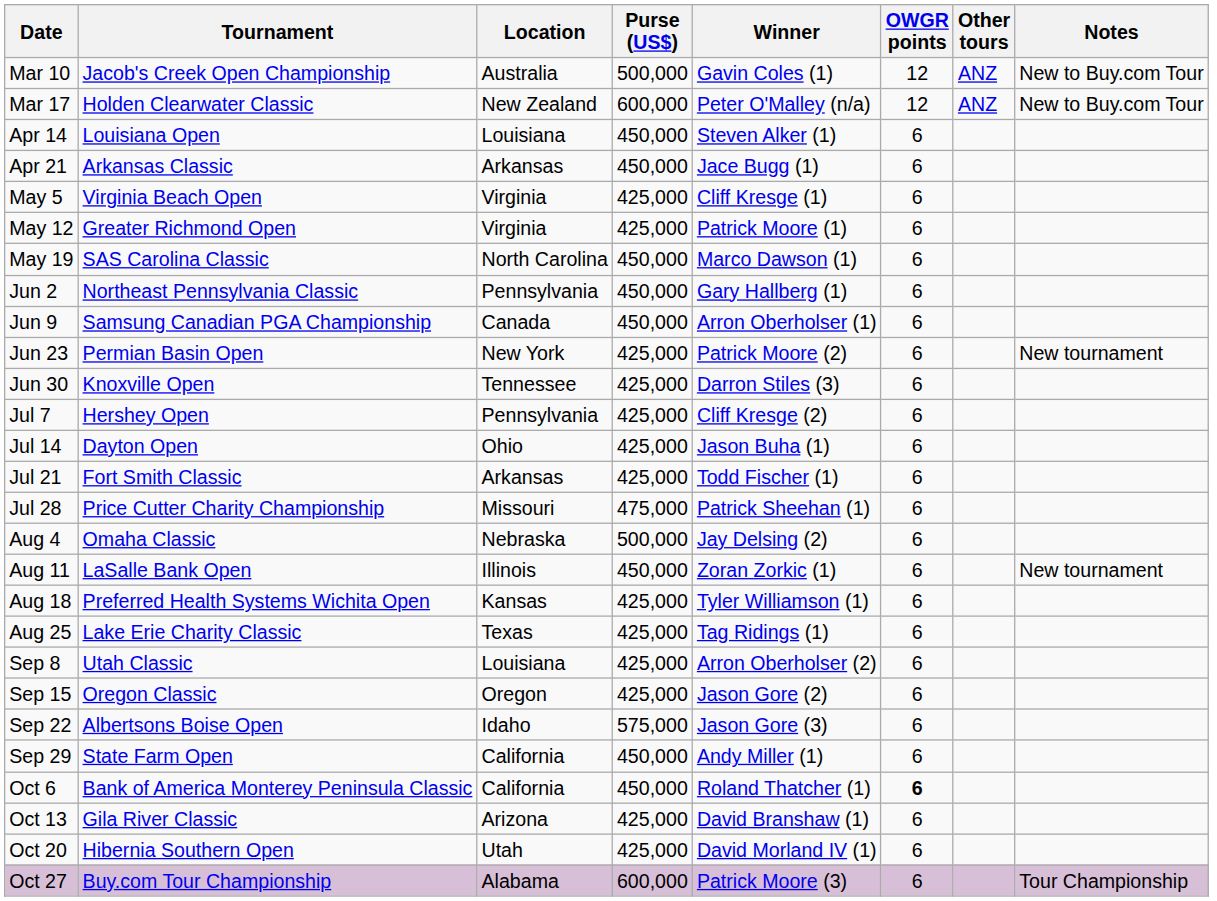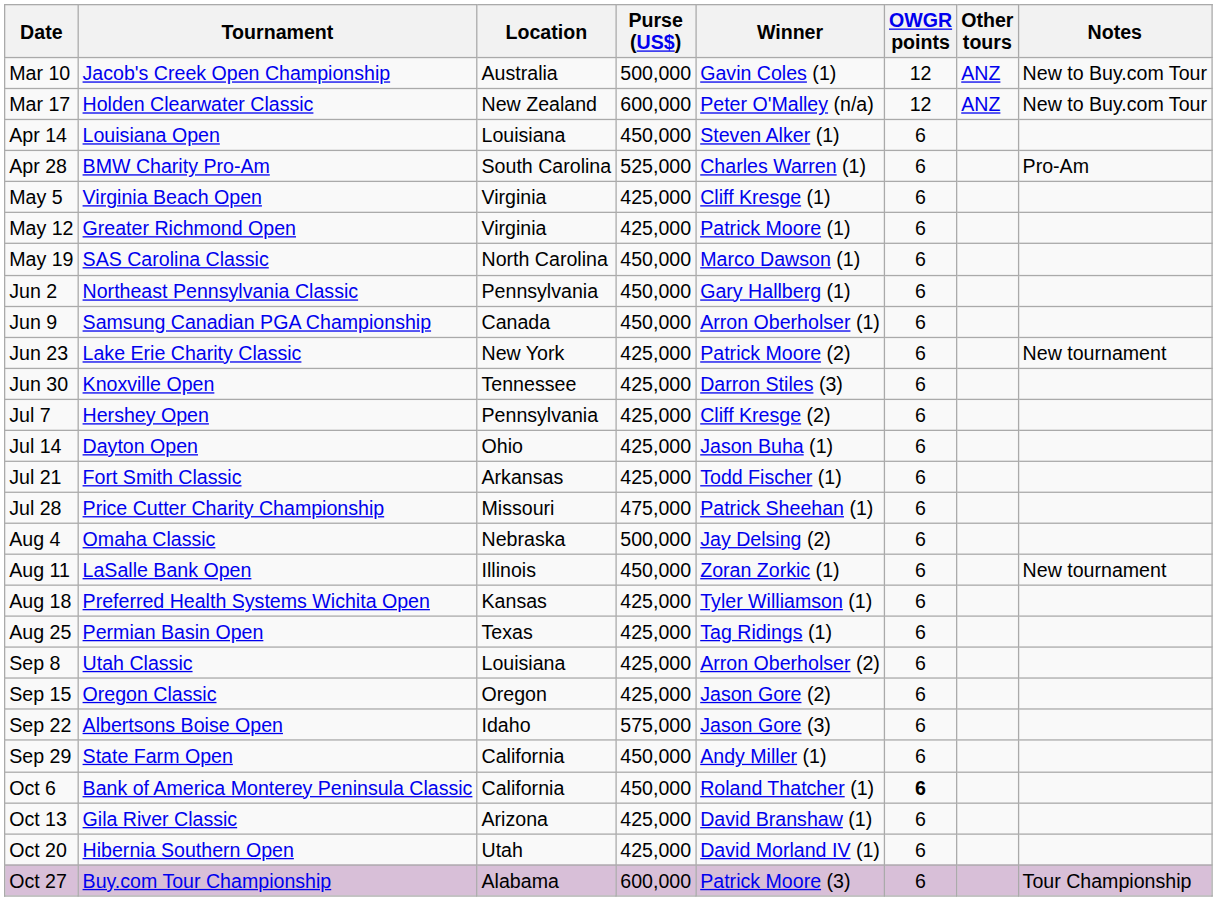- row: Apr 21 | Arkansas Classic | Arkansas | 450,000 | Jace Bugg (1) | 6
+ row: Apr 28 | BMW Charity Pro-Am | South Carolina | 525,000 | Charles Warren (1) | 6 | Pro-Am
Jun 23 | Tournament: Permian Basin Open -> Lake Erie Charity Classic
Aug 25 | Tournament: Lake Erie Charity Classic -> Permian Basin Open
